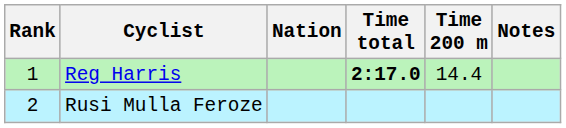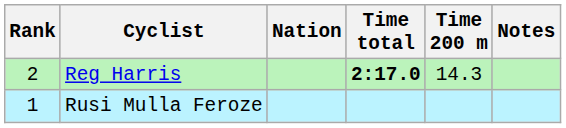Reg Harris | Rank: 1 -> 2
Reg Harris | Time 200 m: 14.4 -> 14.3
Rusi Mulla Feroze | Rank: 2 -> 1
